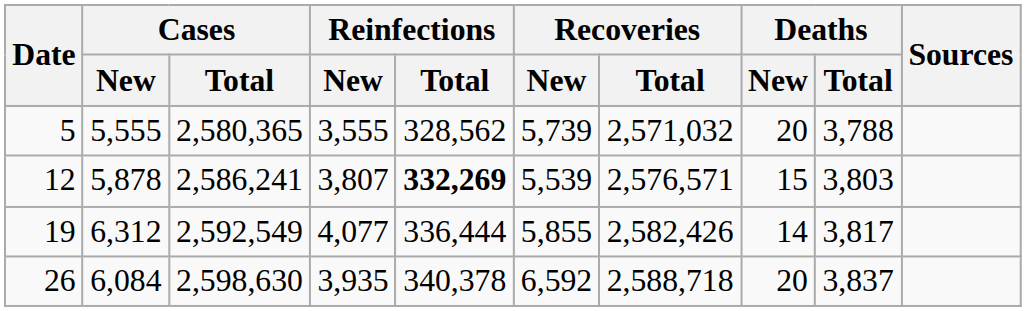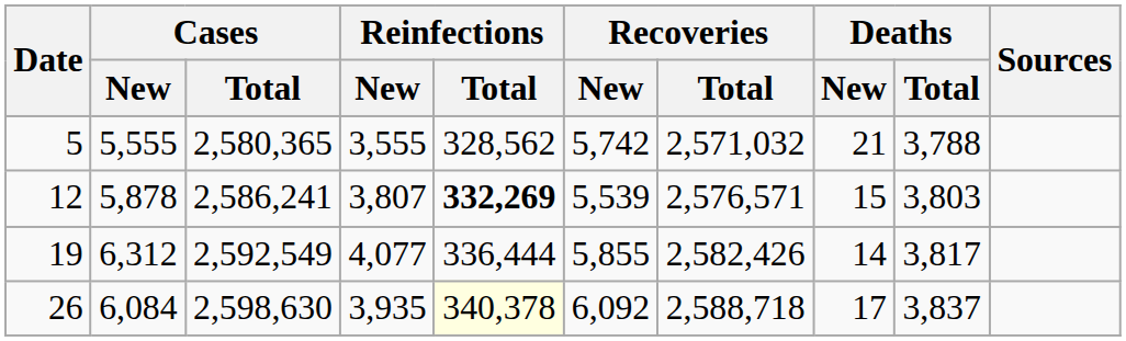5 | Recoveries / New: 5,739 -> 5,742
5 | Deaths / New: 20 -> 21
26 | Reinfections / Total: no background -> lightyellow background
26 | Recoveries / New: 6,592 -> 6,092
26 | Deaths / New: 20 -> 17
